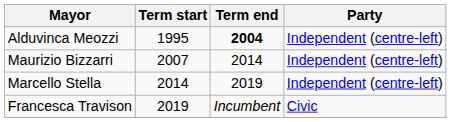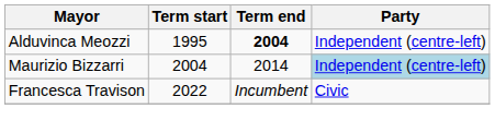Maurizio Bizzarri | Term start: 2007 -> 2004
Maurizio Bizzarri | Party: no background -> lightblue background
- row: Marcello Stella | 2014 | 2019 | Independent (centre-left)
Francesca Travison | Term start: 2019 -> 2022
